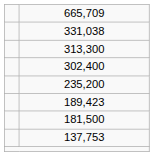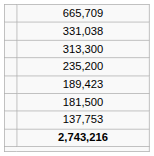- row: 302,400
+ row: 2,743,216
